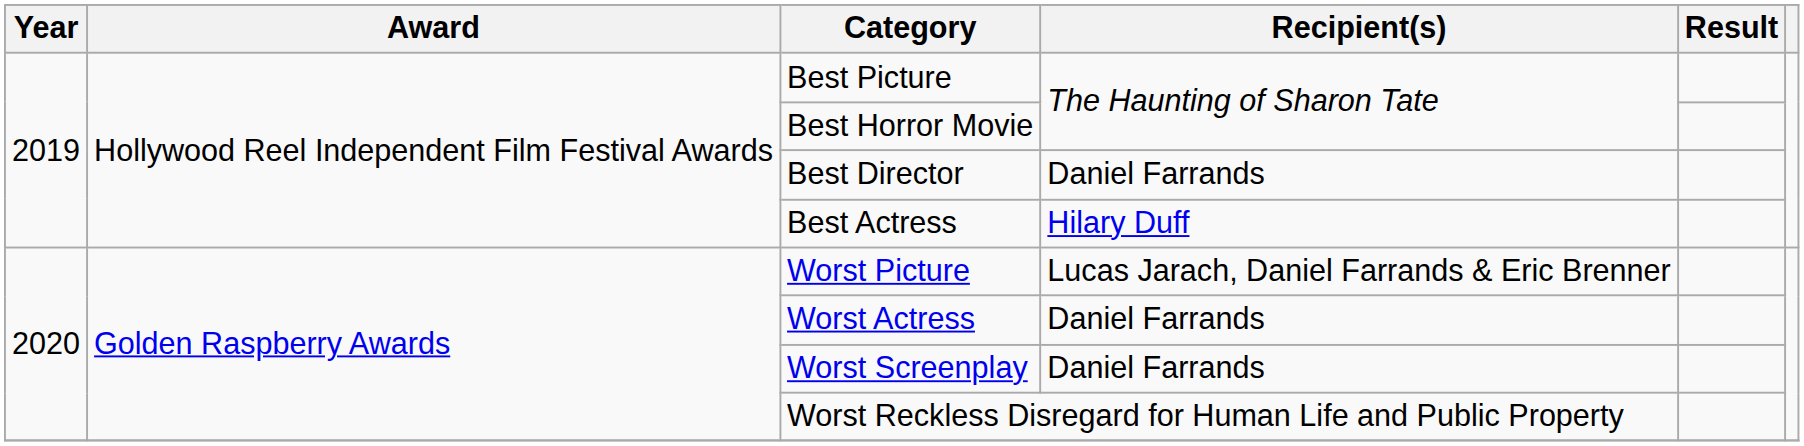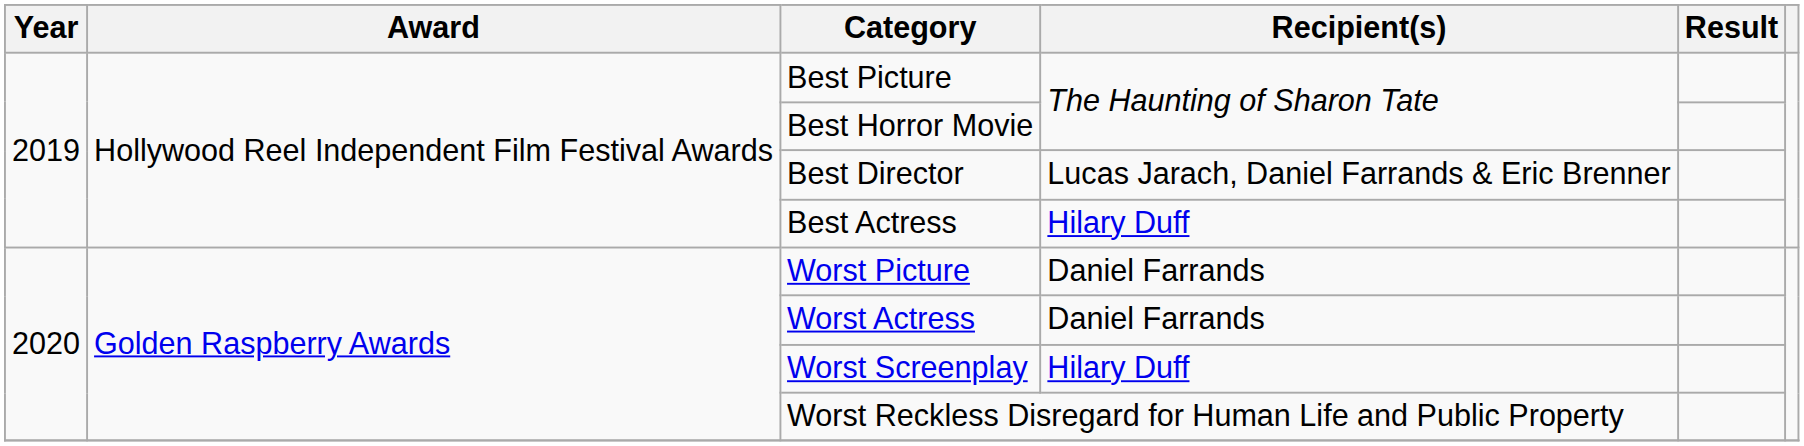Best Director | Recipient(s): Daniel Farrands -> Lucas Jarach, Daniel Farrands & Eric Brenner
Worst Picture | Recipient(s): Lucas Jarach, Daniel Farrands & Eric Brenner -> Daniel Farrands
Worst Screenplay | Recipient(s): Daniel Farrands -> Hilary Duff
